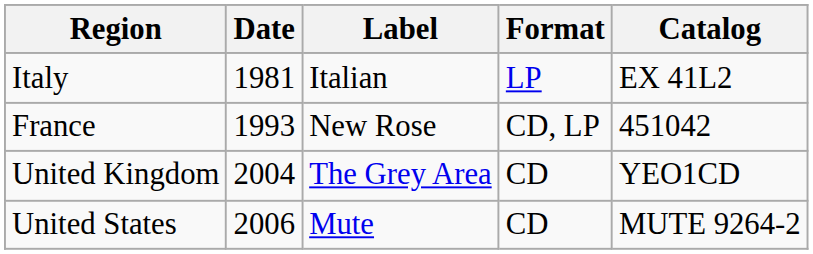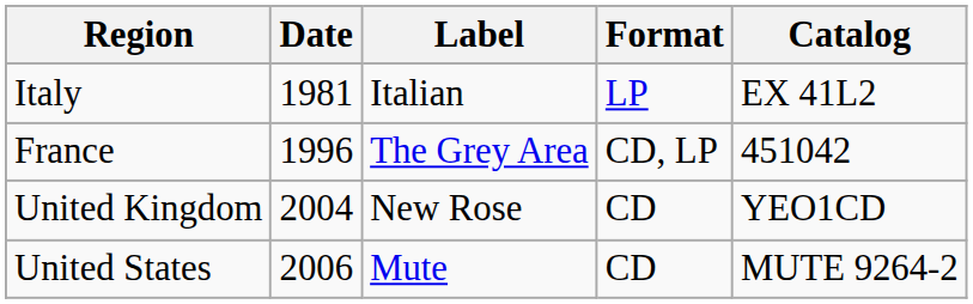France | Date: 1993 -> 1996
France | Label: New Rose -> The Grey Area
United Kingdom | Label: The Grey Area -> New Rose
